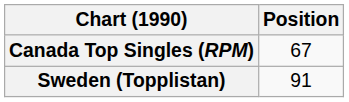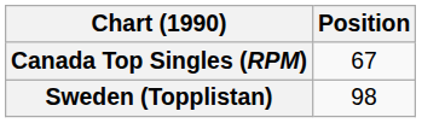Sweden (Topplistan) | Position: 91 -> 98
